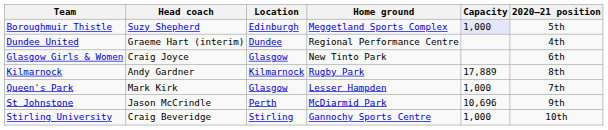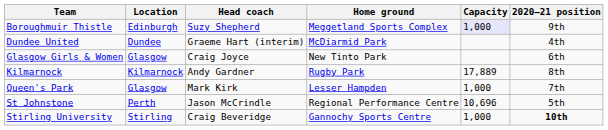columns swapped: Location <-> Head coach
Boroughmuir Thistle | 2020–21 position: 5th -> 9th
Dundee United | Home ground: Regional Performance Centre -> McDiarmid Park
St Johnstone | Home ground: McDiarmid Park -> Regional Performance Centre
St Johnstone | 2020–21 position: 9th -> 5th
Stirling University | 2020–21 position: normal -> bold
